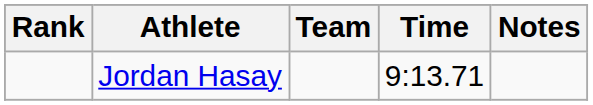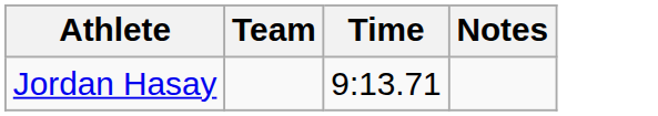- column: Rank
